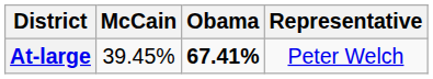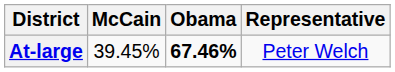At-large | Obama: 67.41% -> 67.46%
